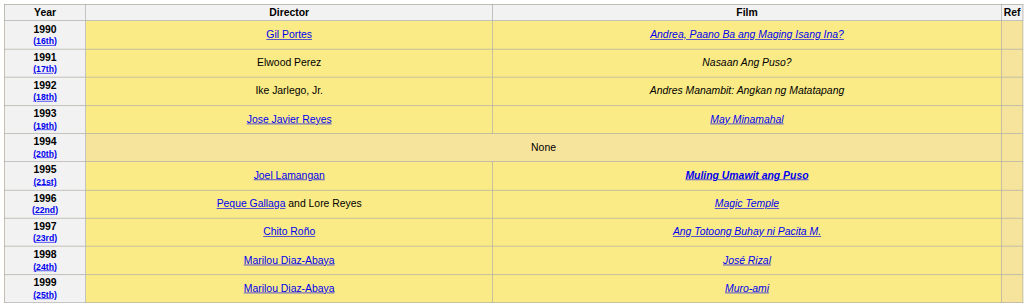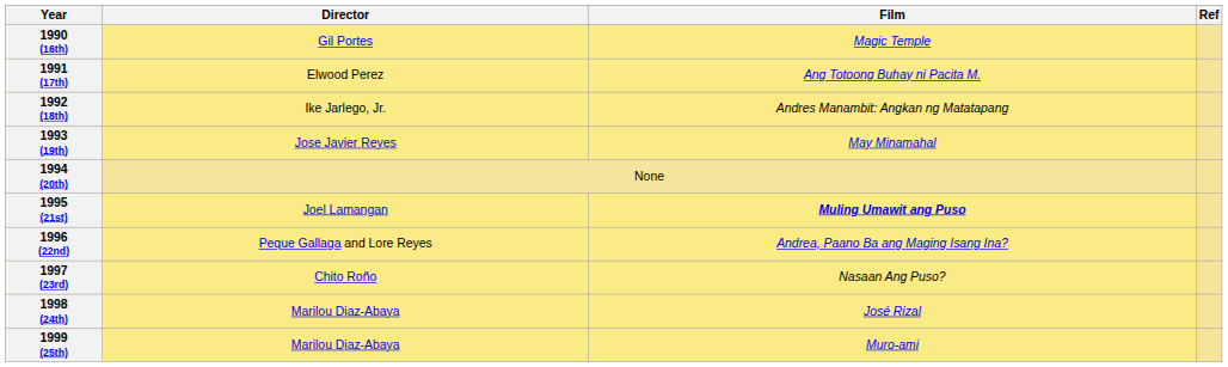1990 (16th) | Film: Andrea, Paano Ba ang Maging Isang Ina? -> Magic Temple
1991 (17th) | Film: Nasaan Ang Puso? -> Ang Totoong Buhay ni Pacita M.
1996 (22nd) | Film: Magic Temple -> Andrea, Paano Ba ang Maging Isang Ina?
1997 (23rd) | Film: Ang Totoong Buhay ni Pacita M. -> Nasaan Ang Puso?
